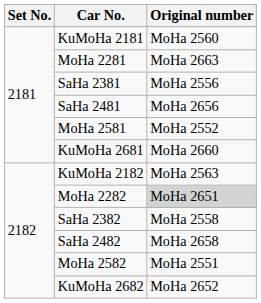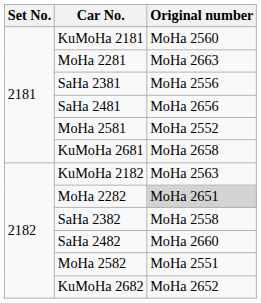KuMoHa 2681 | Original number: MoHa 2660 -> MoHa 2658
SaHa 2482 | Original number: MoHa 2658 -> MoHa 2660
